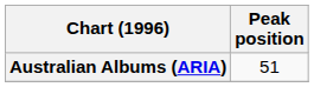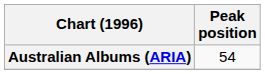Australian Albums (ARIA) | Peak position: 51 -> 54
